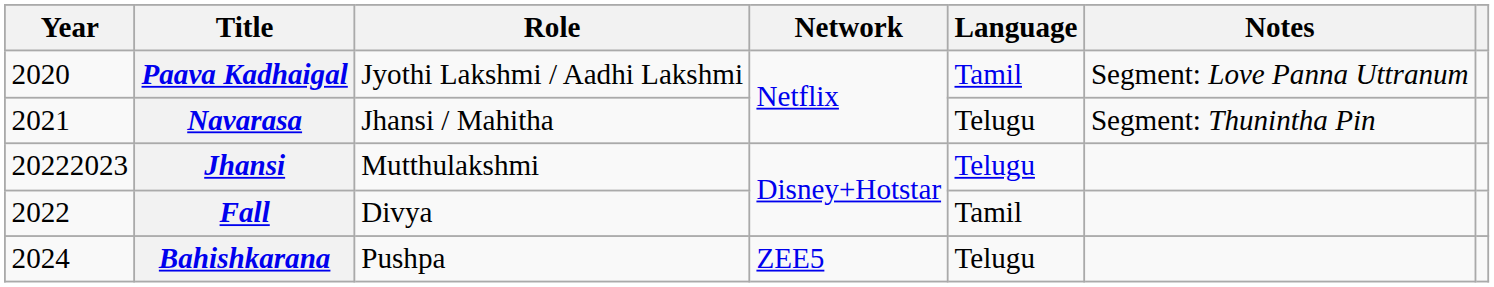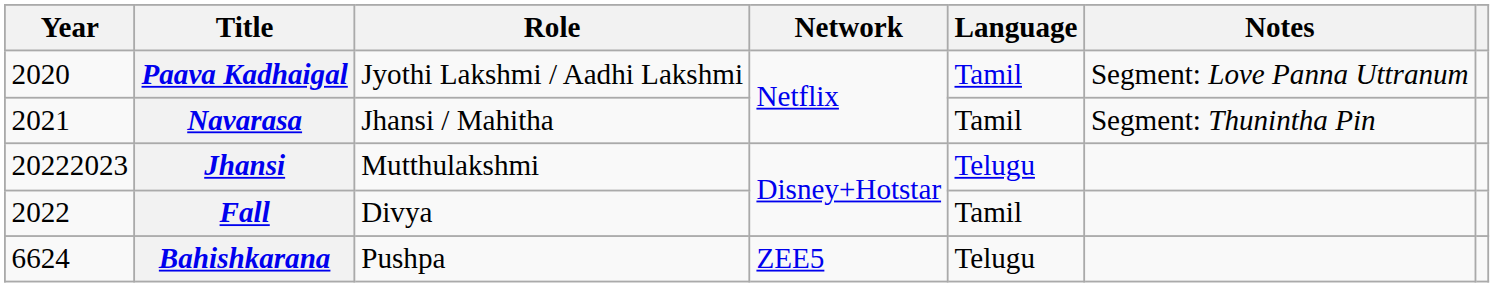Navarasa | Language: Telugu -> Tamil
Bahishkarana | Year: 2024 -> 6624
